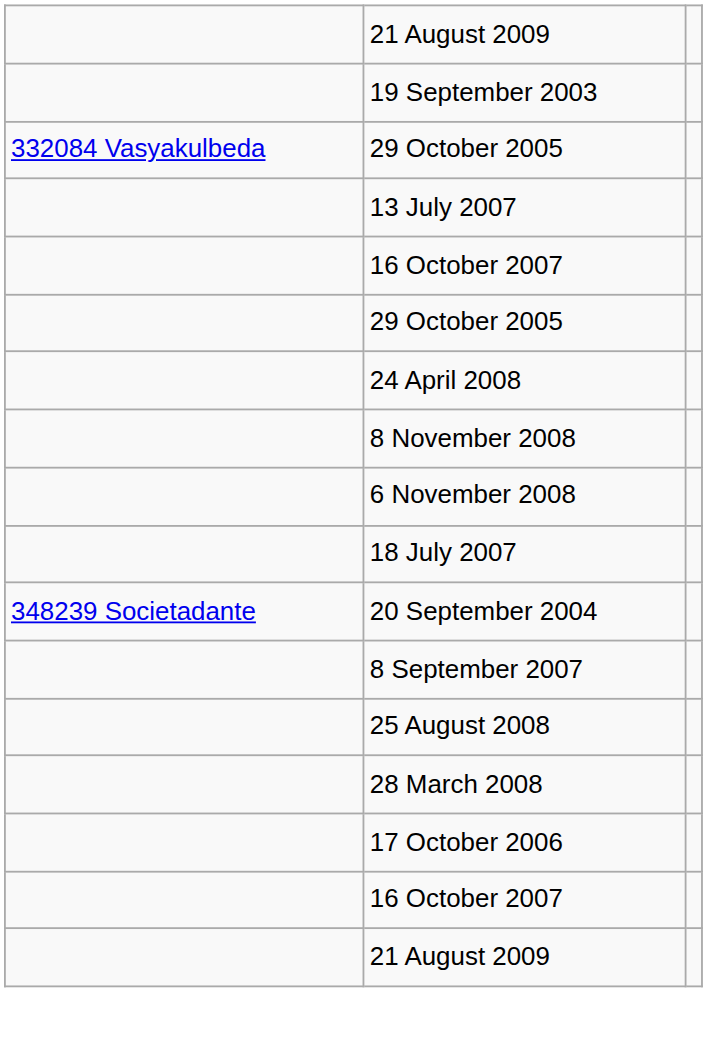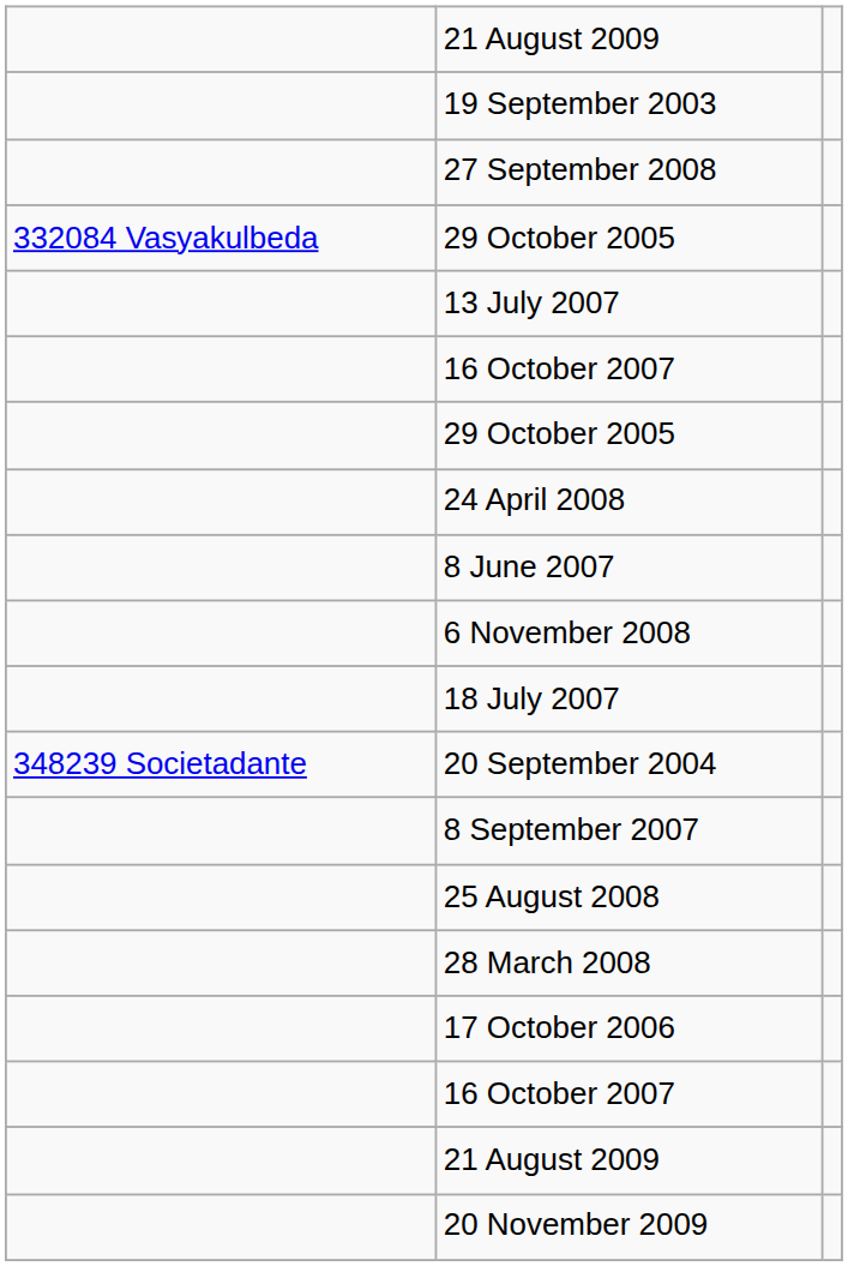+ row: 27 September 2008
- row: 8 November 2008
+ row: 8 June 2007
+ row: 20 November 2009
